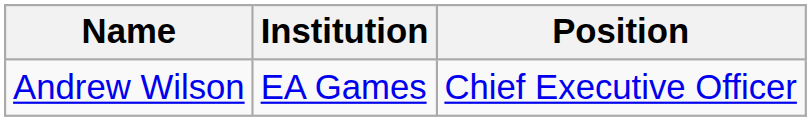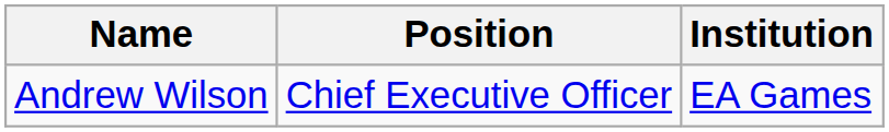columns swapped: Position <-> Institution
